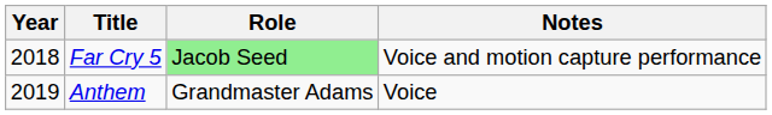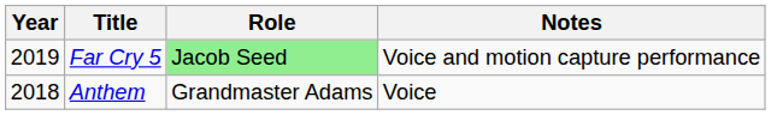Far Cry 5 | Year: 2018 -> 2019
Anthem | Year: 2019 -> 2018
